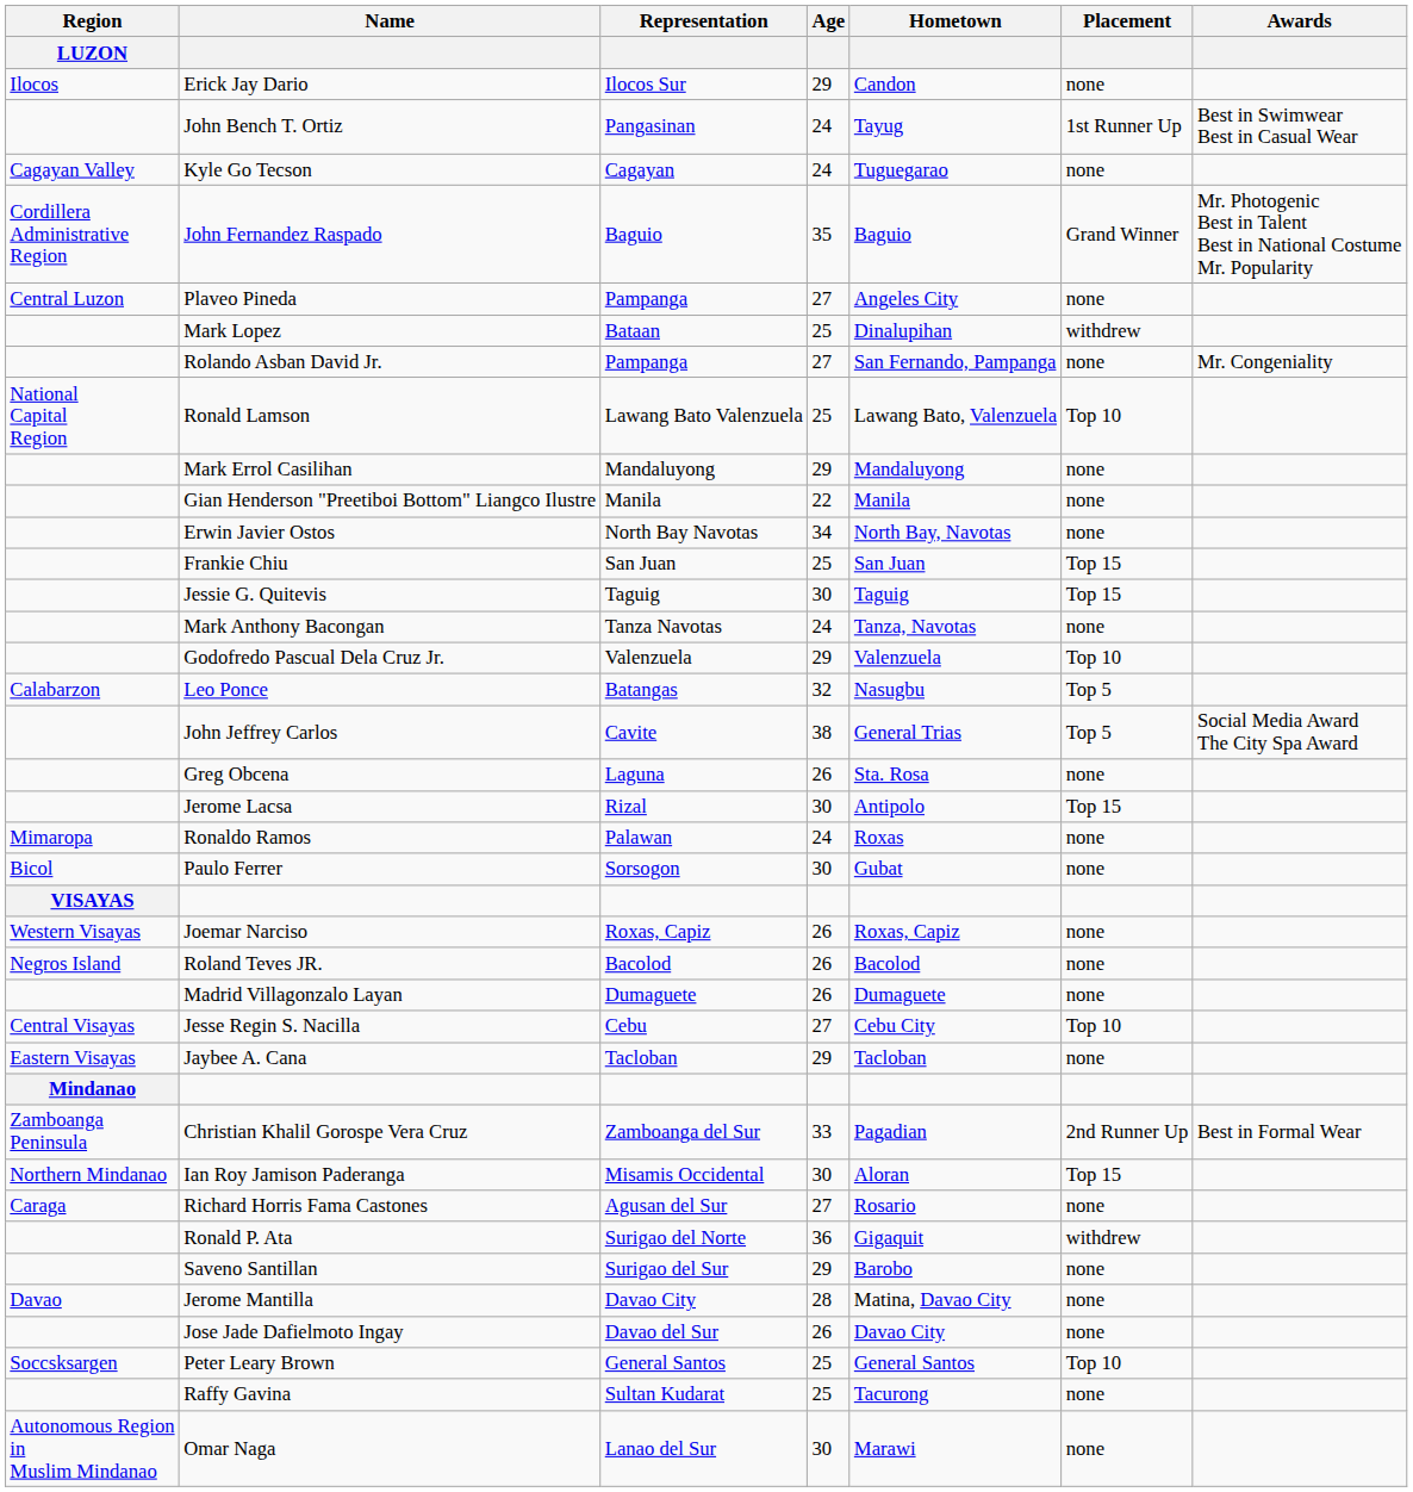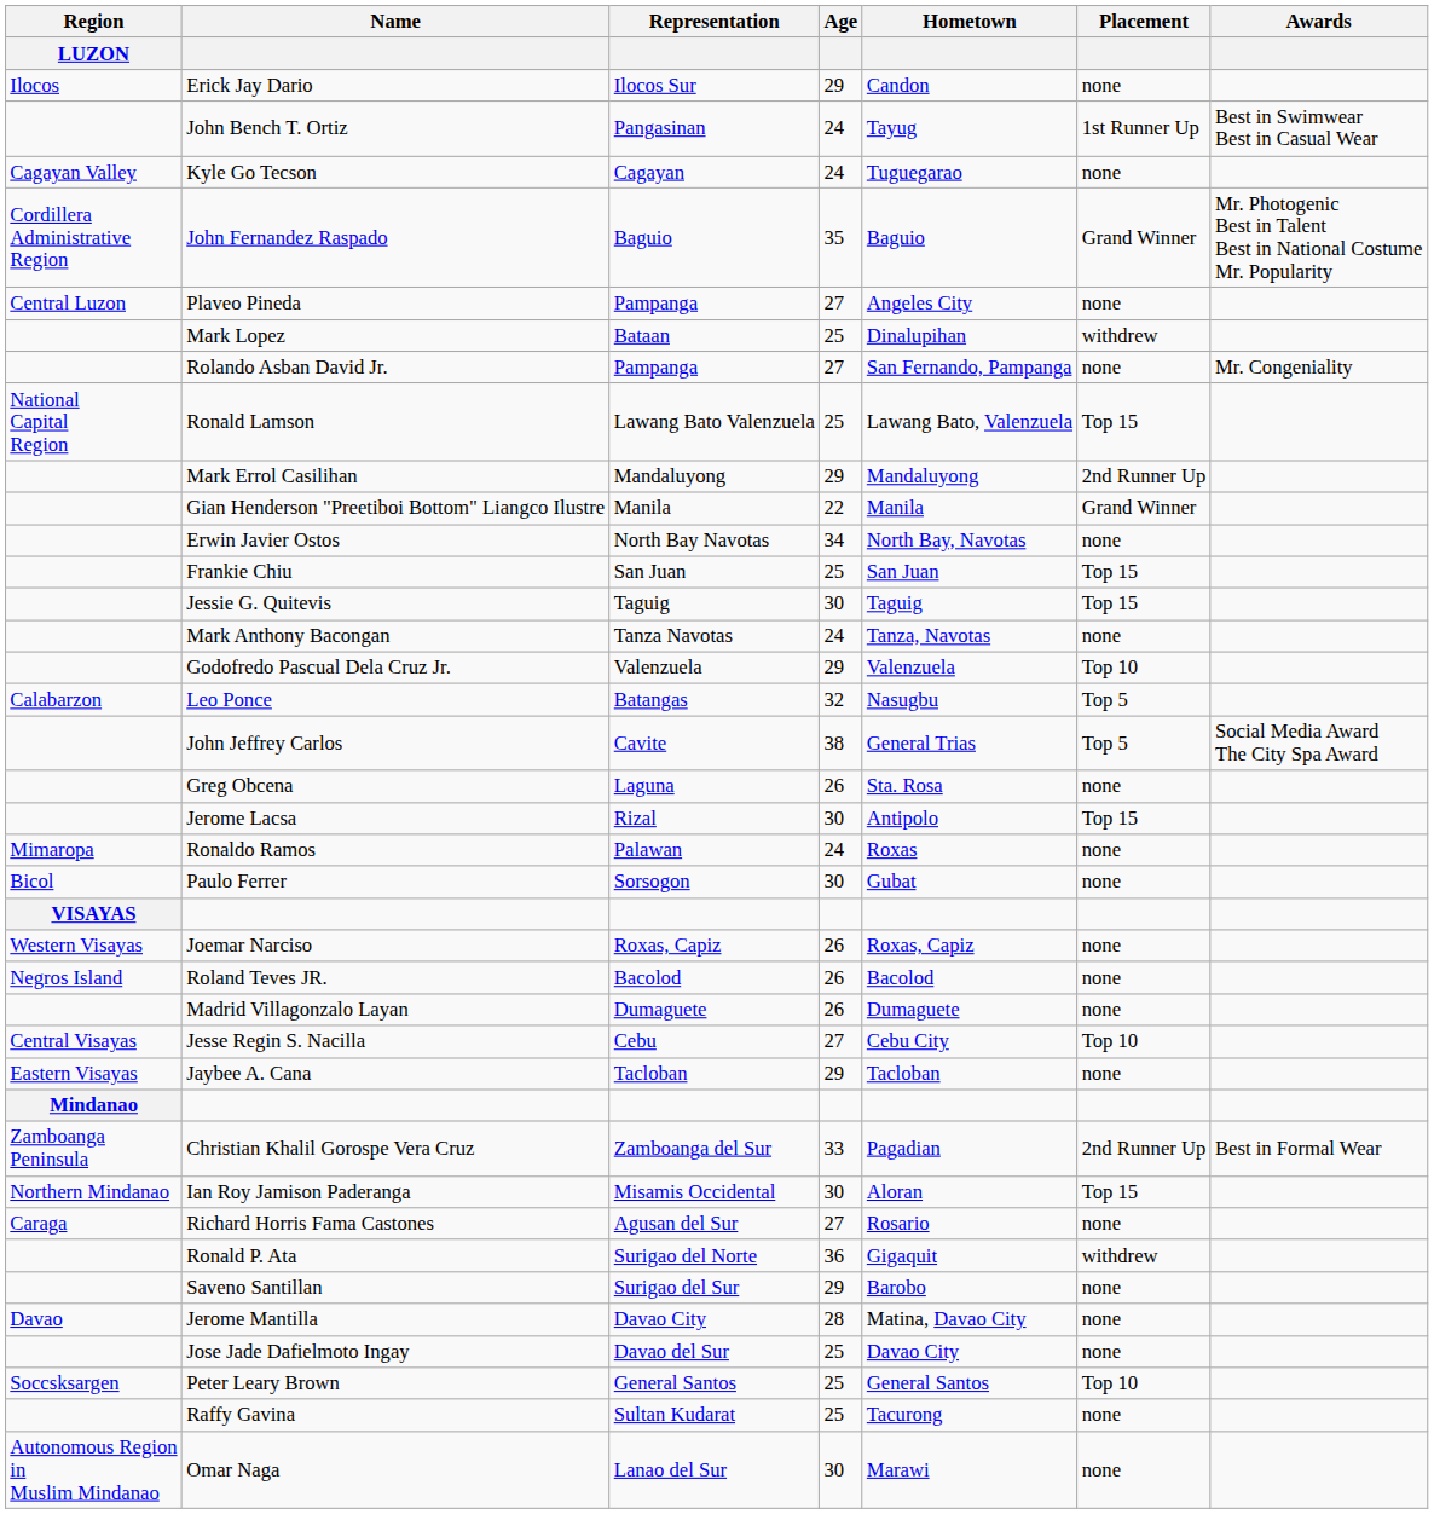Ronald Lamson | Placement: Top 10 -> Top 15
Mark Errol Casilihan | Placement: none -> 2nd Runner Up
Gian Henderson "Preetiboi Bottom" Liangco Ilustre | Placement: none -> Grand Winner
Jose Jade Dafielmoto Ingay | Age: 26 -> 25
